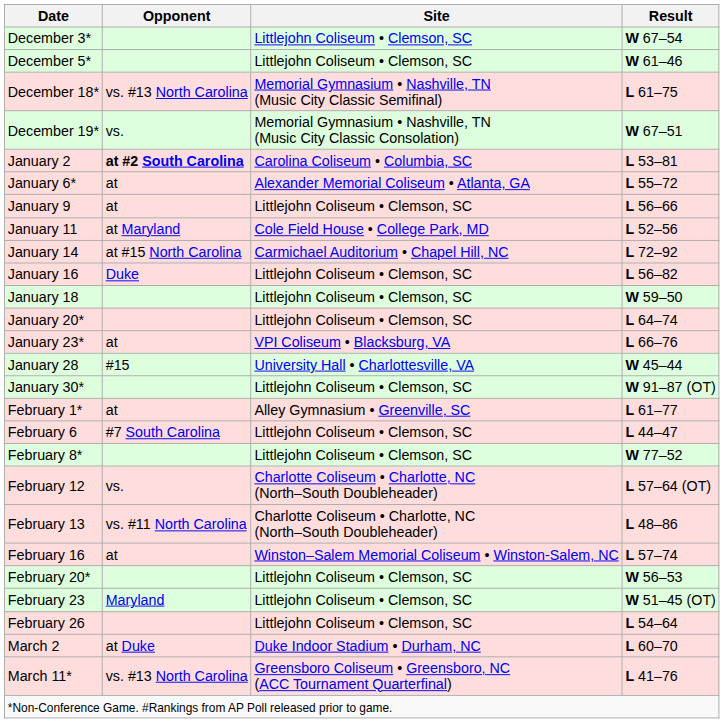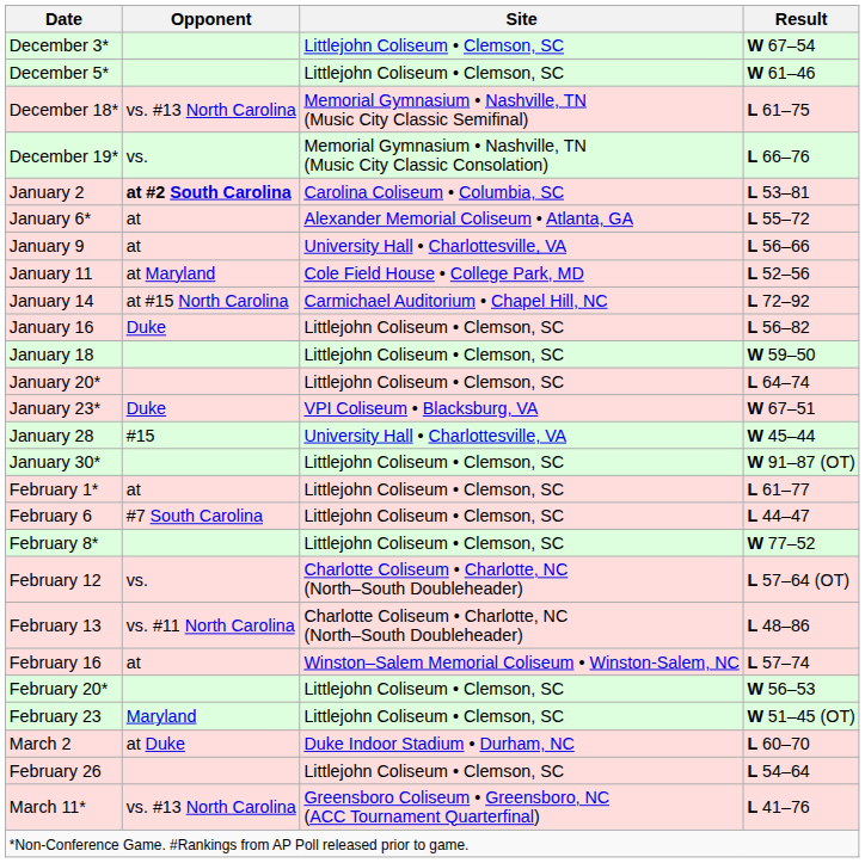December 19* | Result: W 67–51 -> L 66–76
January 9 | Site: Littlejohn Coliseum • Clemson, SC -> University Hall • Charlottesville, VA
January 23* | Opponent: at -> Duke
January 23* | Result: L 66–76 -> W 67–51
February 1* | Site: Alley Gymnasium • Greenville, SC -> Littlejohn Coliseum • Clemson, SC
rows swapped: February 26 <-> March 2
